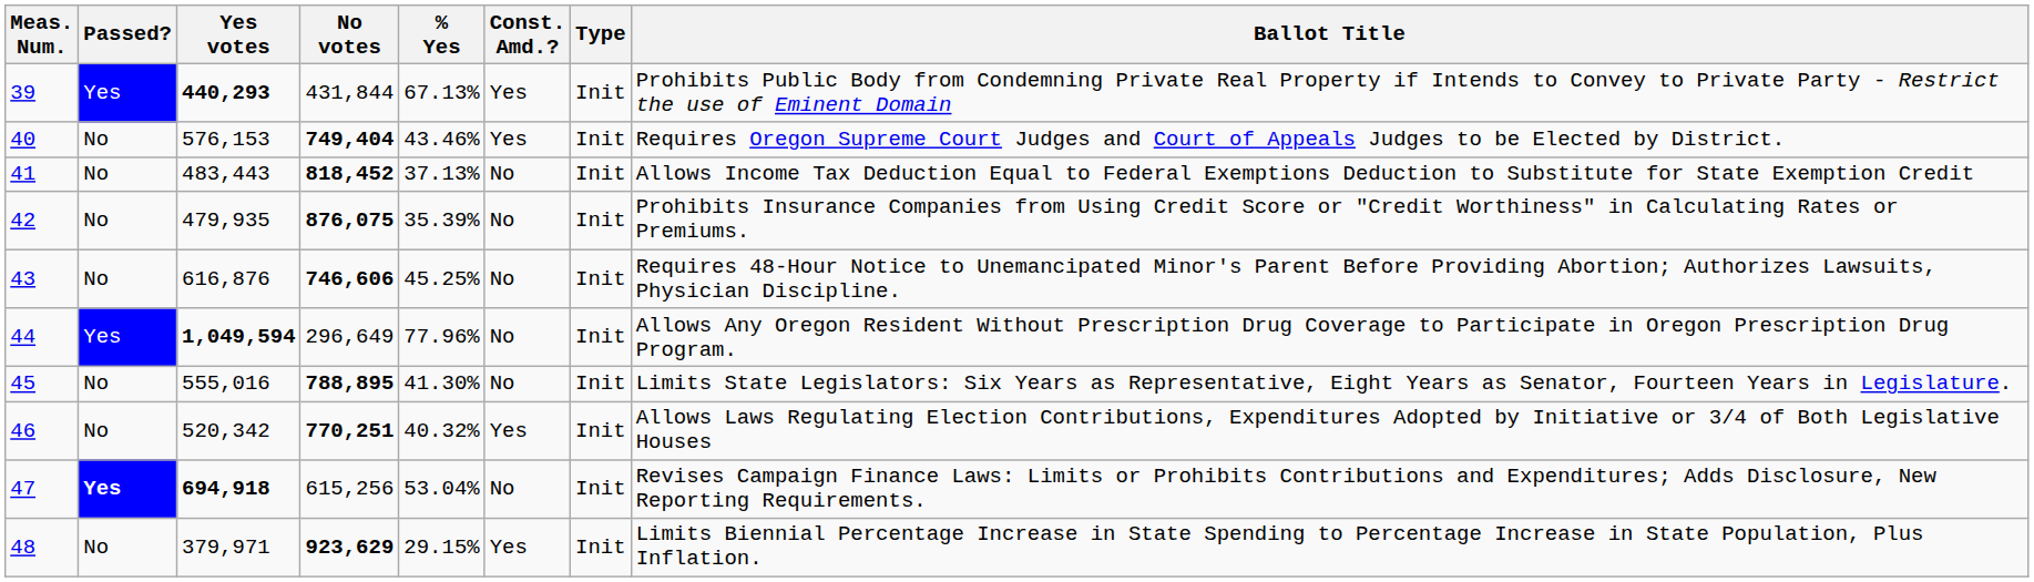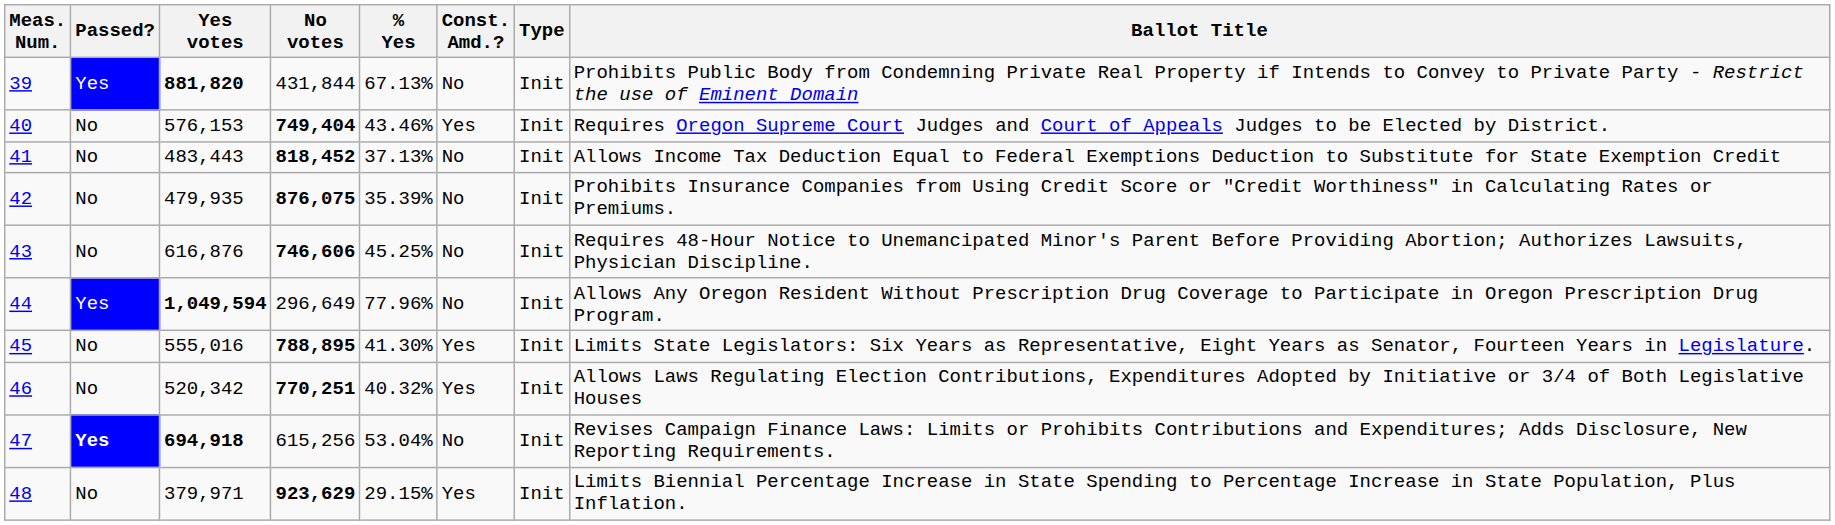39 | Yes votes: 440,293 -> 881,820
39 | Const. Amd.?: Yes -> No
45 | Const. Amd.?: No -> Yes
